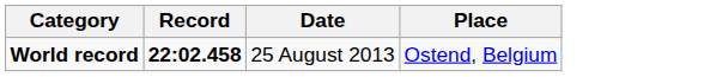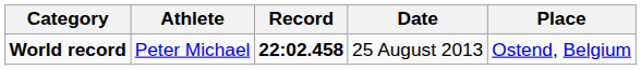+ column: Athlete | Peter Michael
